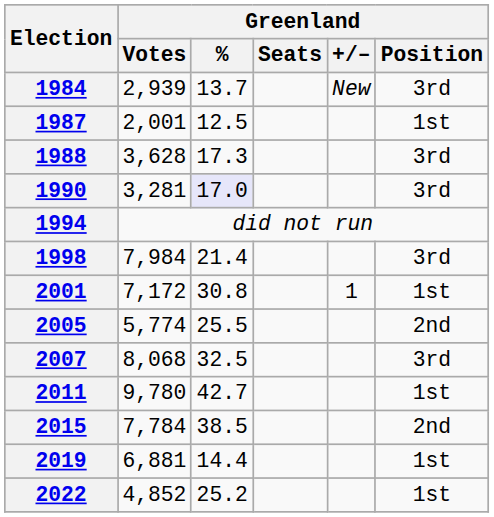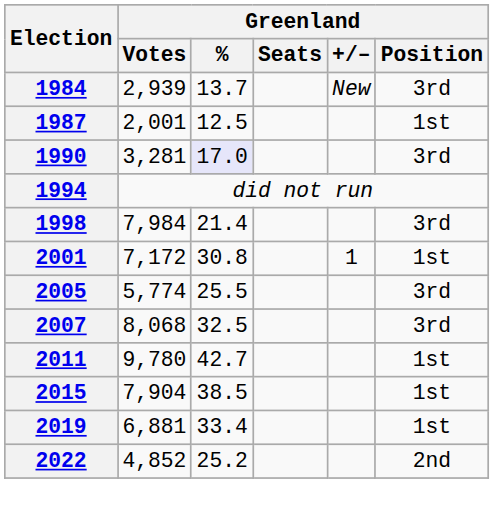- row: 1988 | 3,628 | 17.3 | 3rd
2005 | Greenland / Position: 2nd -> 3rd
2015 | Greenland / Votes: 7,784 -> 7,904
2015 | Greenland / Position: 2nd -> 1st
2019 | Greenland / %: 14.4 -> 33.4
2022 | Greenland / Position: 1st -> 2nd
